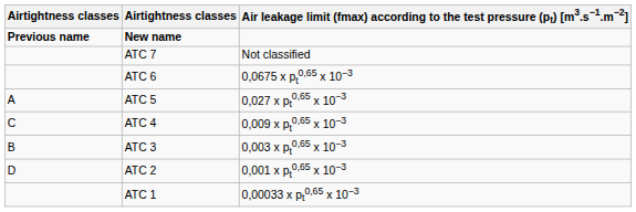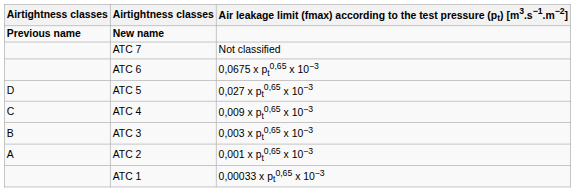ATC 5 | column 1: A -> D
ATC 2 | column 1: D -> A
